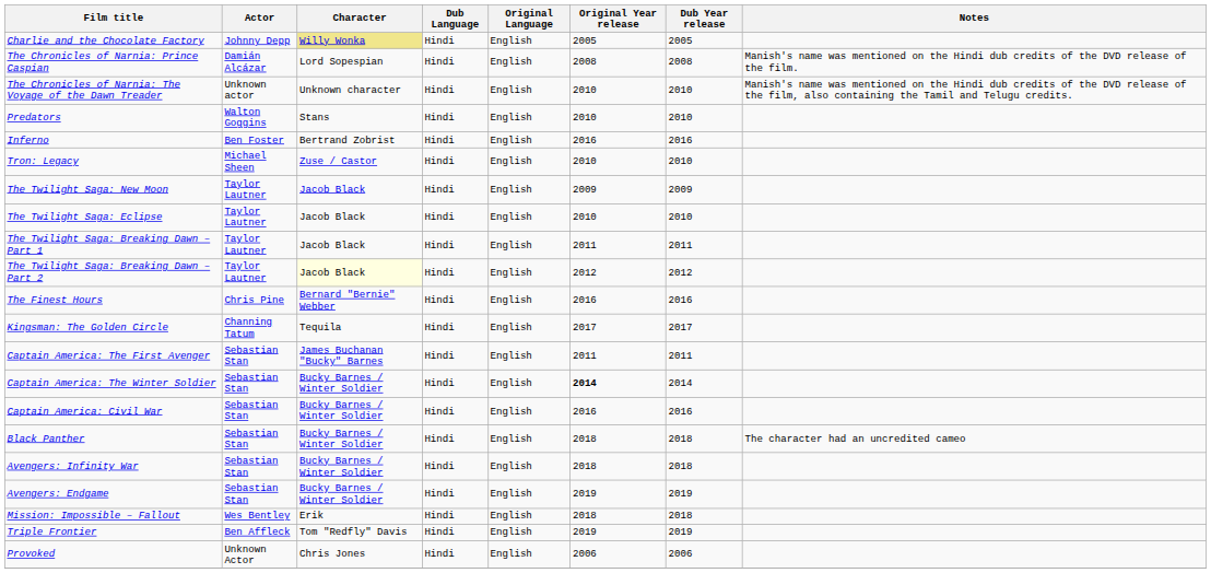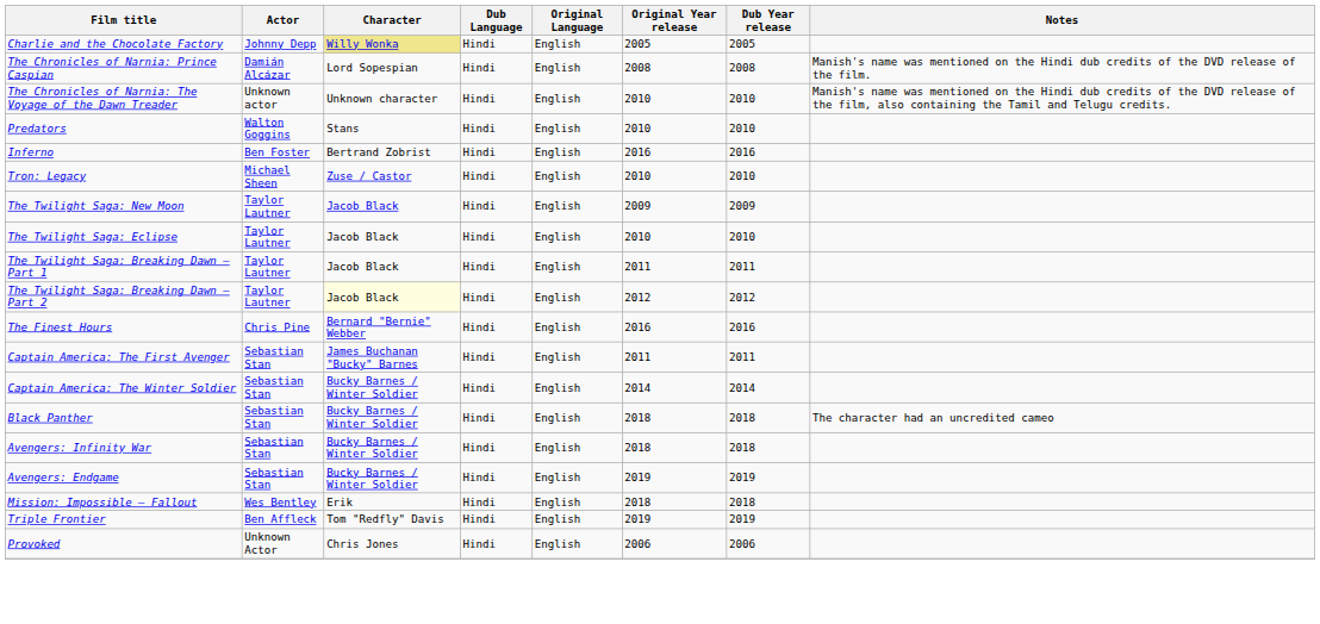- row: Kingsman: The Golden Circle | Channing Tatum | Tequila | Hindi | English | 2017 | 2017
Captain America: The Winter Soldier | Original Year release: bold -> normal
- row: Captain America: Civil War | Sebastian Stan | Bucky Barnes / Winter Soldier | Hindi | English | 2016 | 2016
